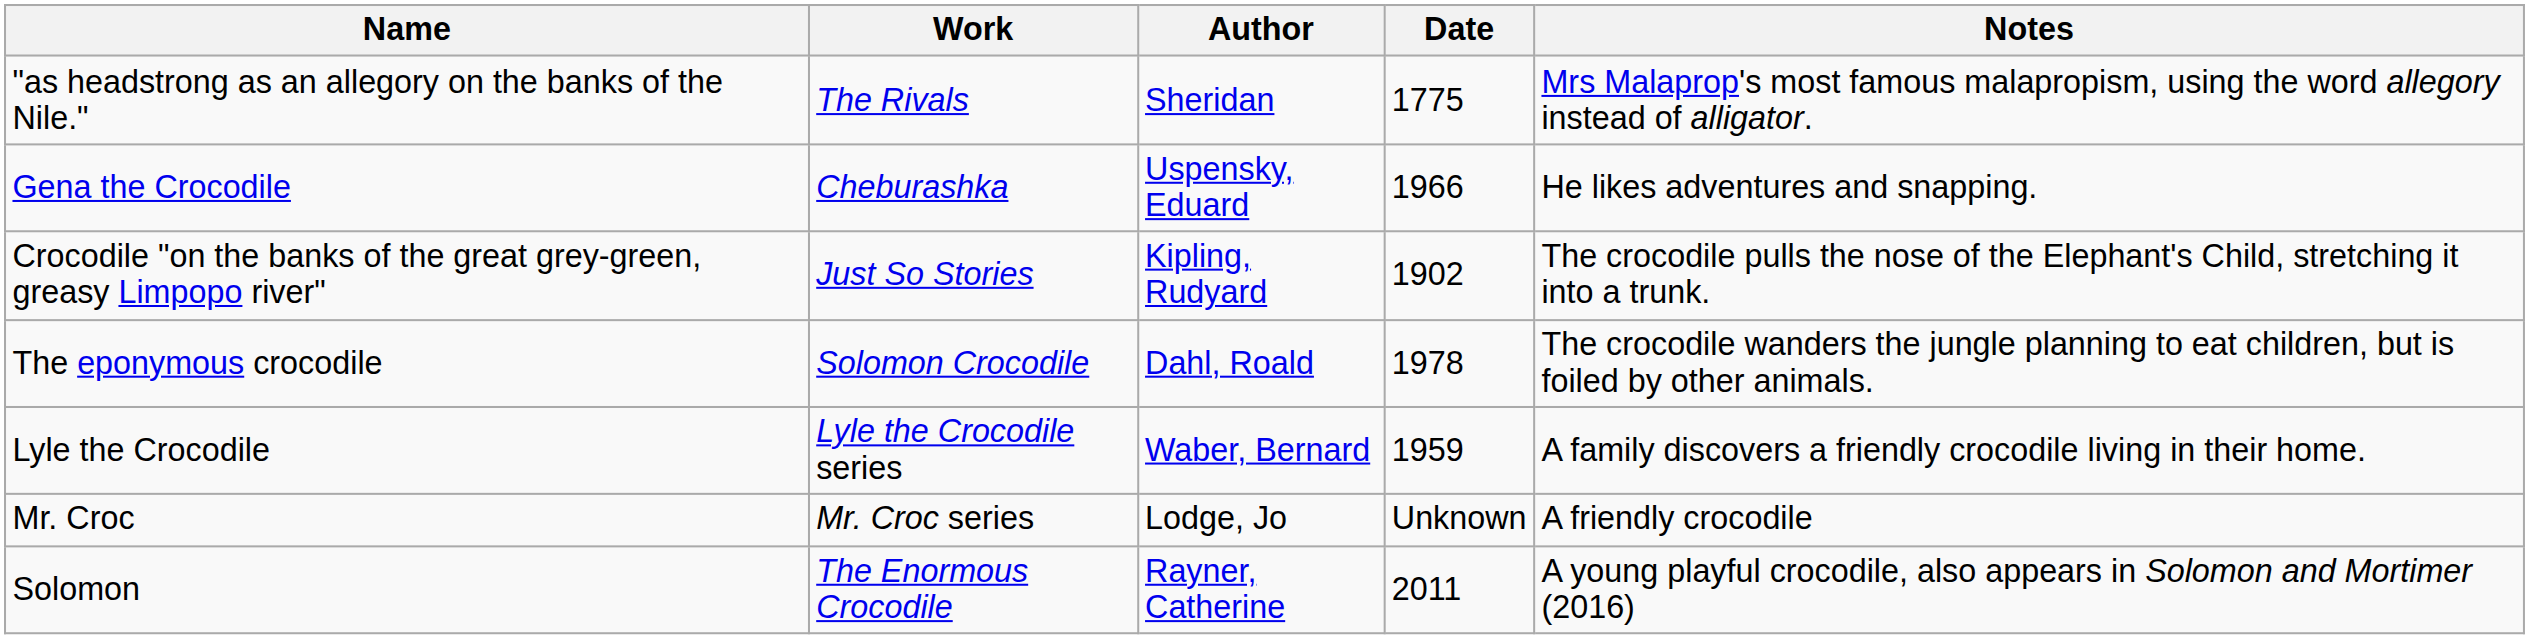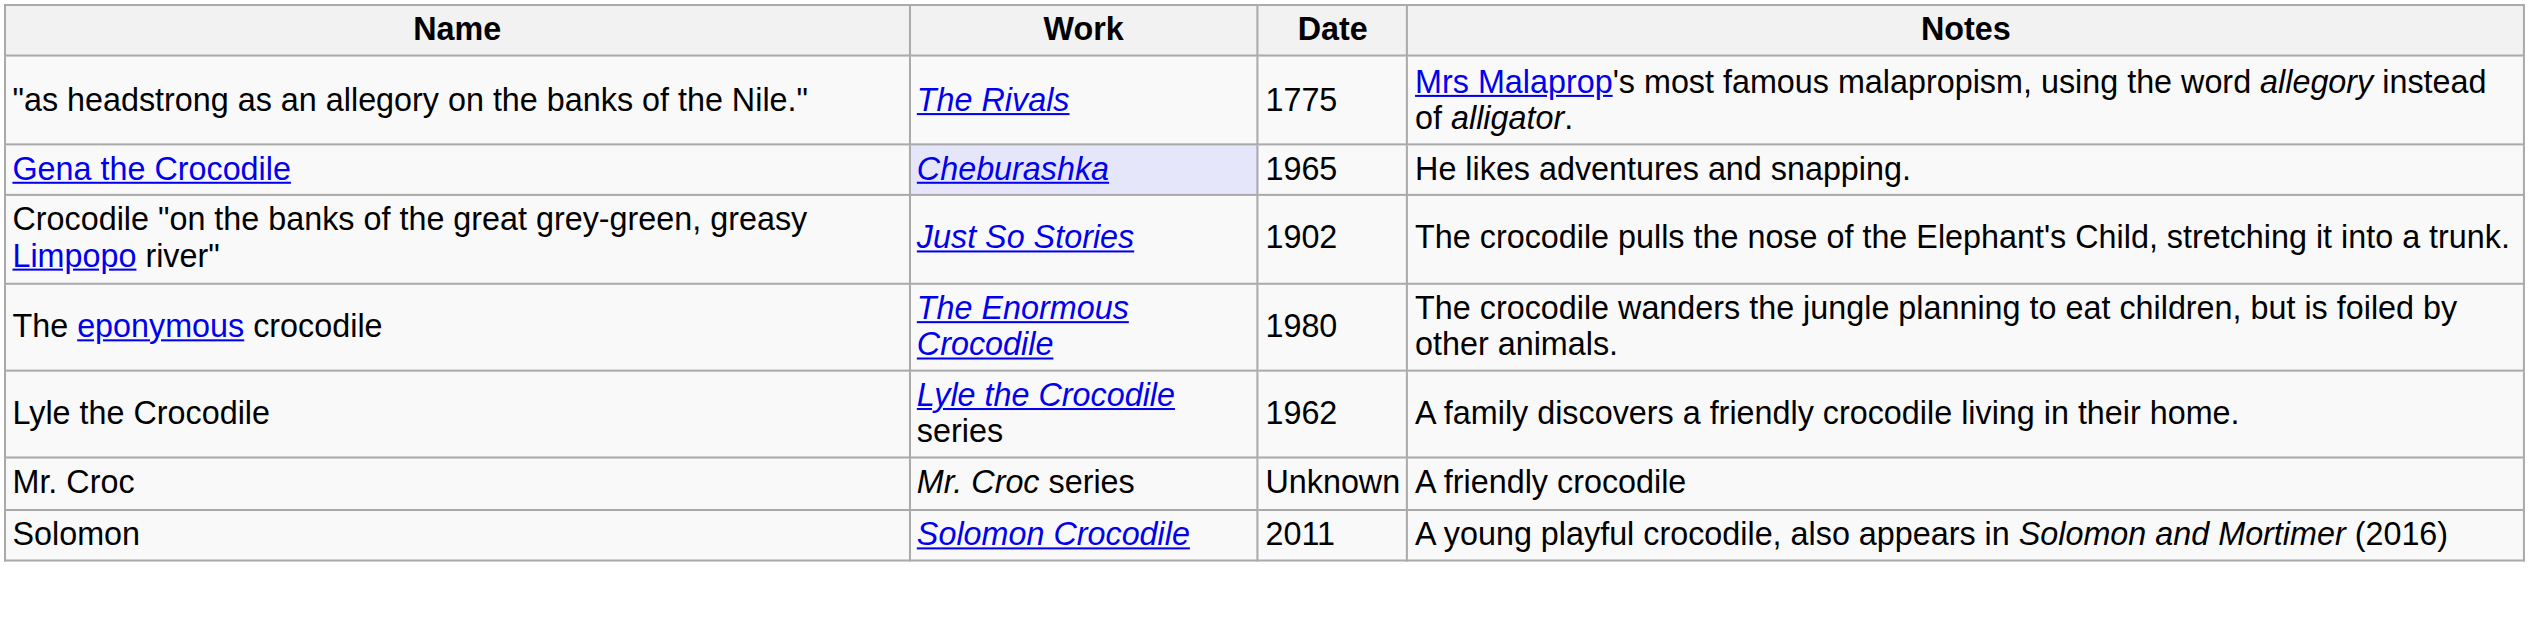- column: Author | Sheridan | Uspensky, Eduard | Kipling, Rudyard | Dahl, Roald | Waber, Bernard | Lodge, Jo | Rayner, Catherine
Gena the Crocodile | Work: no background -> lavender background
Gena the Crocodile | Date: 1966 -> 1965
The eponymous crocodile | Work: Solomon Crocodile -> The Enormous Crocodile
The eponymous crocodile | Date: 1978 -> 1980
Lyle the Crocodile | Date: 1959 -> 1962
Solomon | Work: The Enormous Crocodile -> Solomon Crocodile
